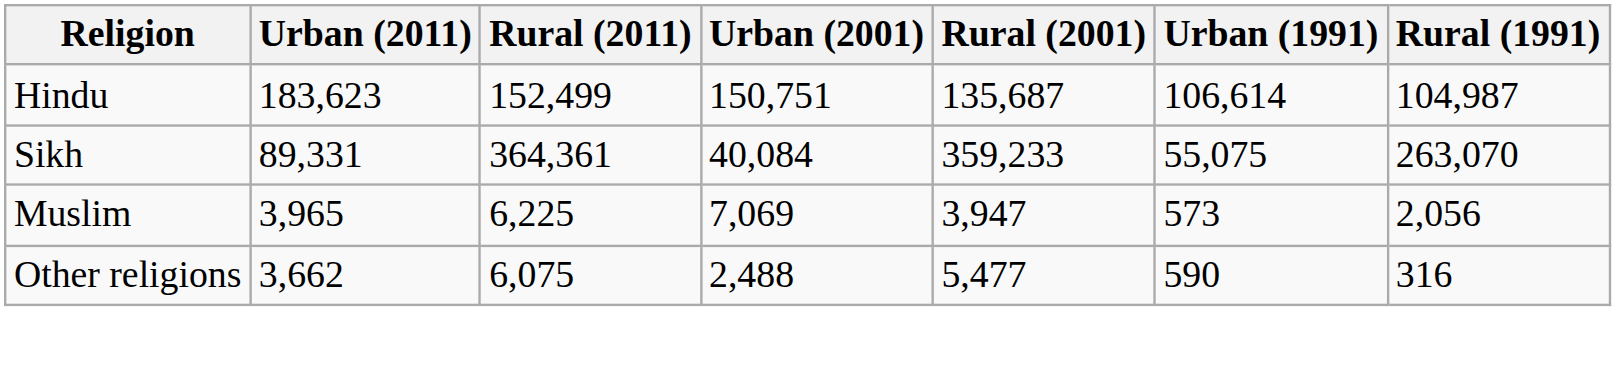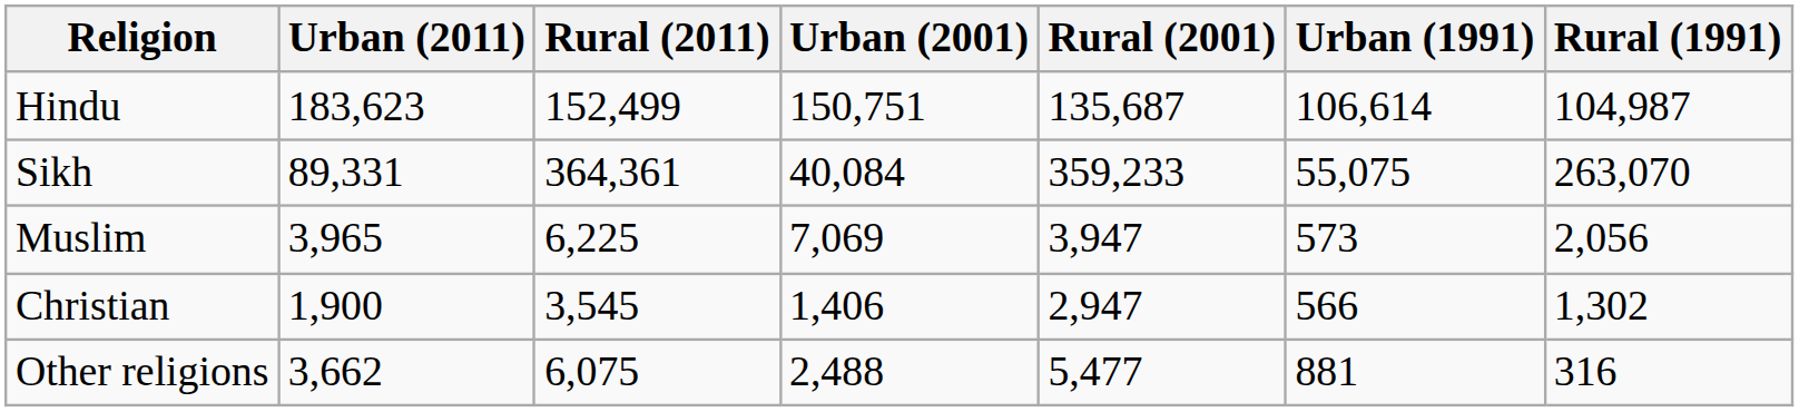+ row: Christian | 1,900 | 3,545 | 1,406 | 2,947 | 566 | 1,302
Other religions | Urban (1991): 590 -> 881
